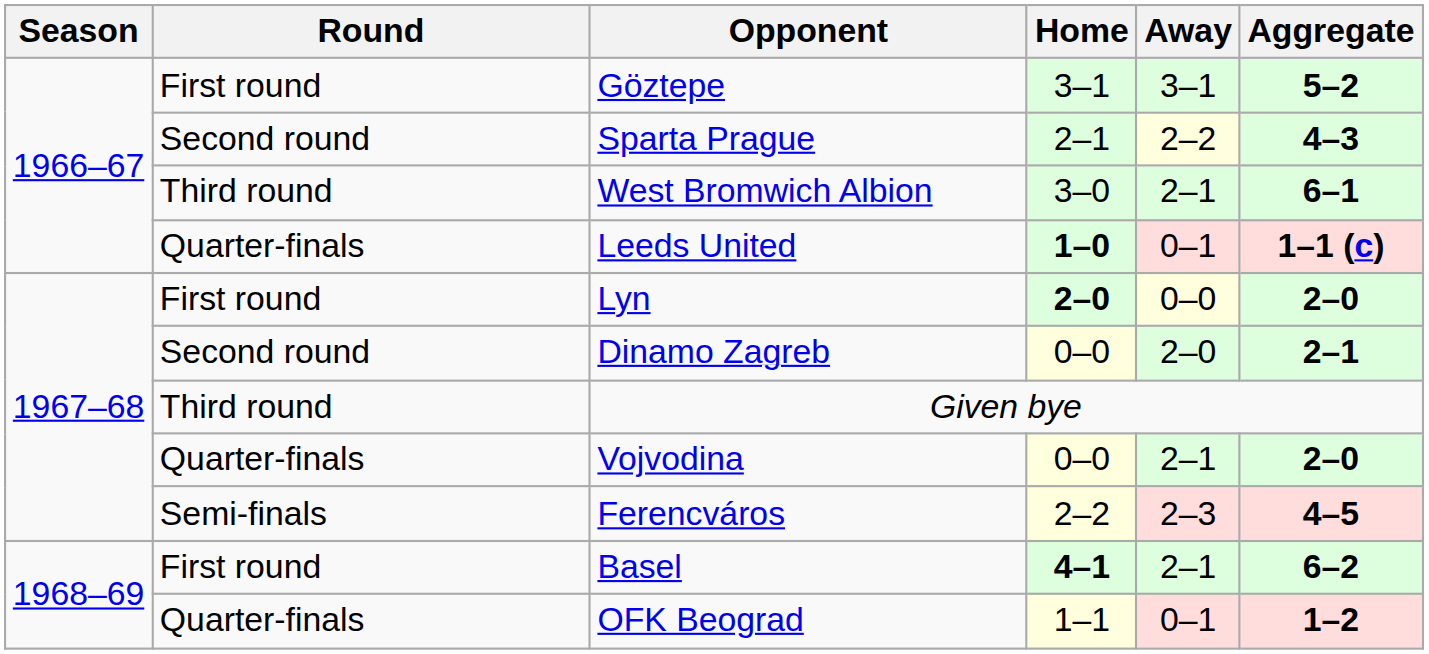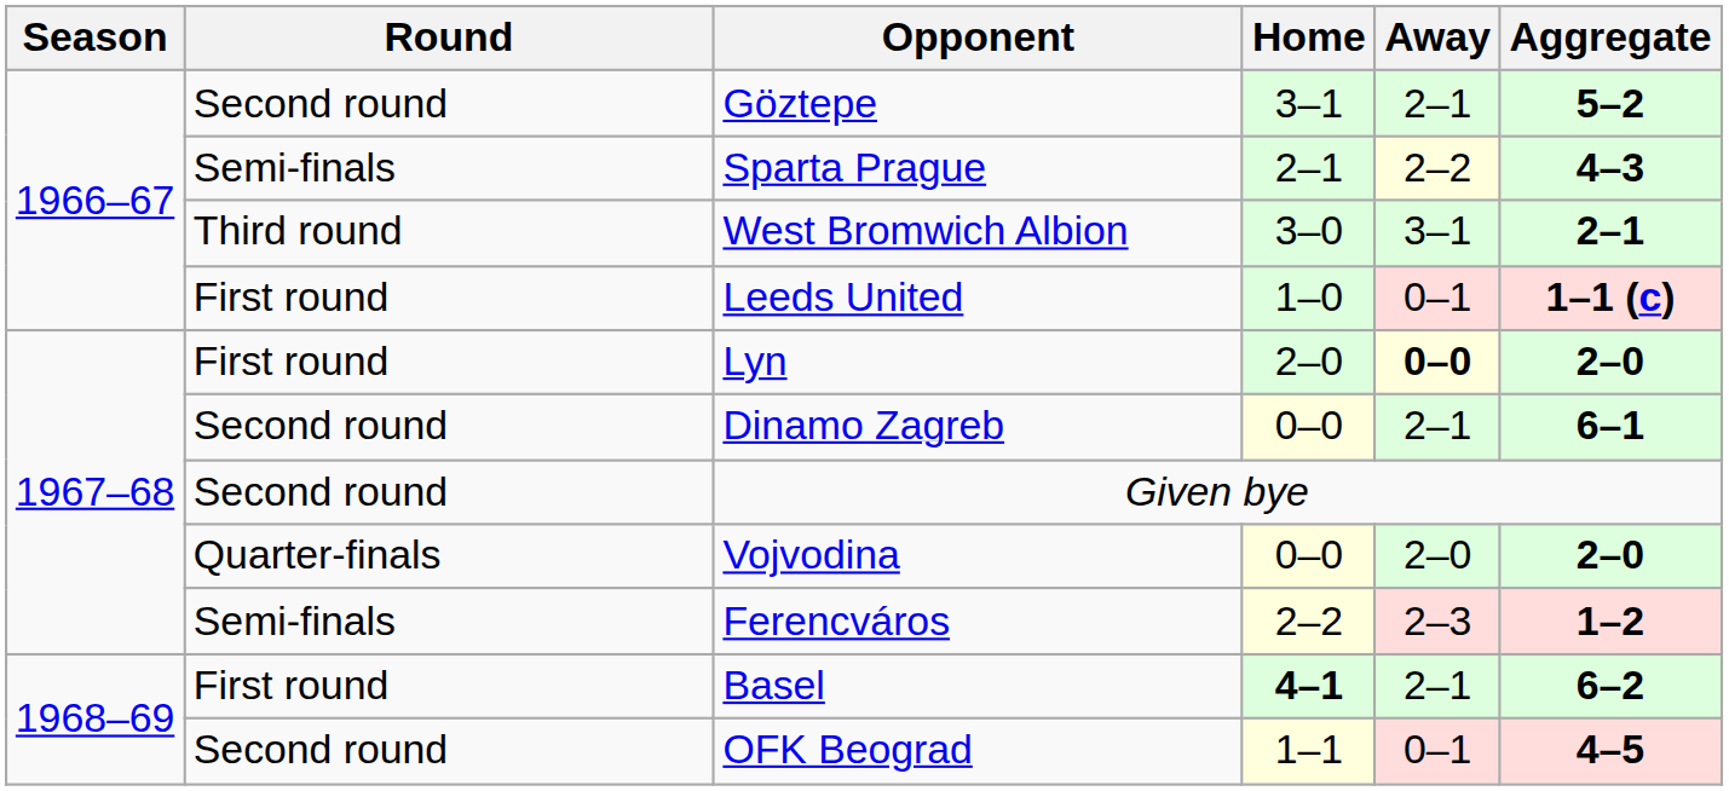Göztepe | Round: First round -> Second round
Göztepe | Away: 3–1 -> 2–1
Sparta Prague | Round: Second round -> Semi-finals
West Bromwich Albion | Away: 2–1 -> 3–1
West Bromwich Albion | Aggregate: 6–1 -> 2–1
Leeds United | Round: Quarter-finals -> First round
Leeds United | Home: bold -> normal
Lyn | Home: bold -> normal
Lyn | Away: normal -> bold
Dinamo Zagreb | Away: 2–0 -> 2–1
Dinamo Zagreb | Aggregate: 2–1 -> 6–1
Given bye | Round: Third round -> Second round
Vojvodina | Away: 2–1 -> 2–0
Ferencváros | Aggregate: 4–5 -> 1–2
OFK Beograd | Round: Quarter-finals -> Second round
OFK Beograd | Aggregate: 1–2 -> 4–5
